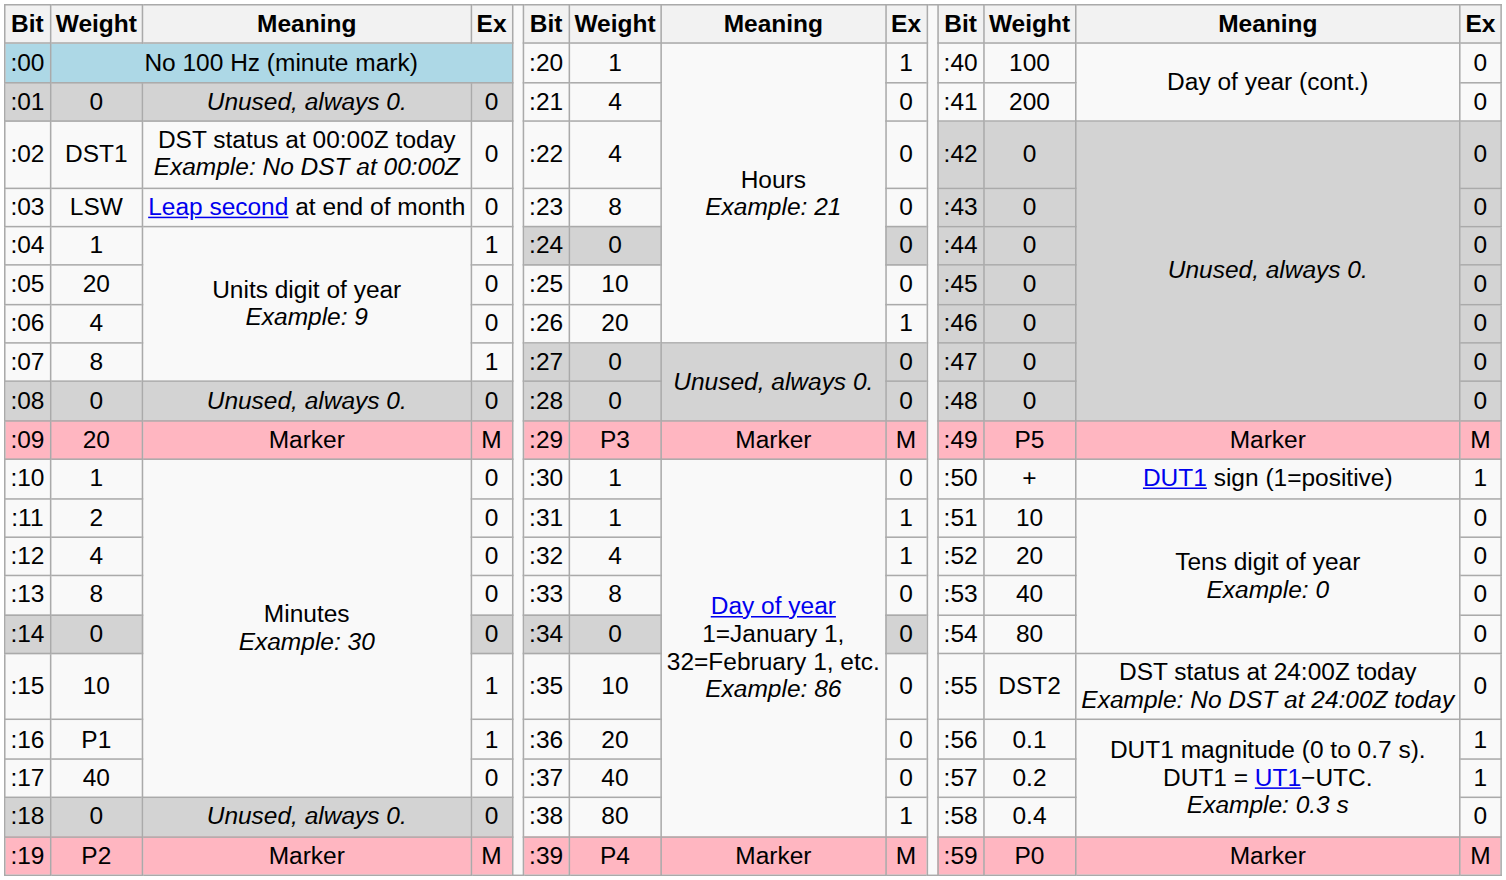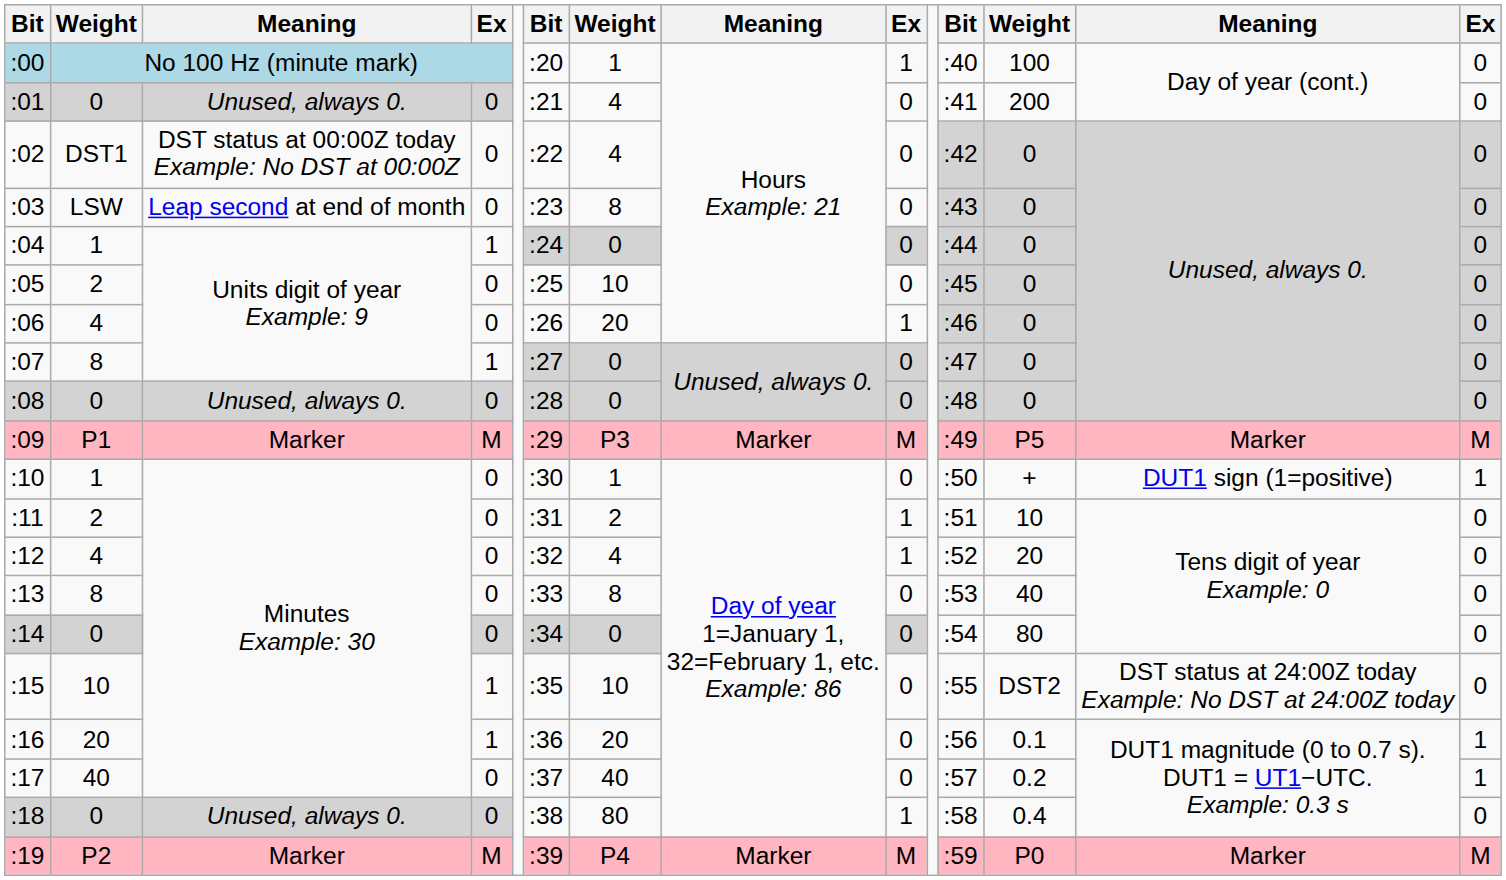:05 | column 2: 20 -> 2
:09 | column 2: 20 -> P1
:11 | column 7: 1 -> 2
:16 | column 2: P1 -> 20
